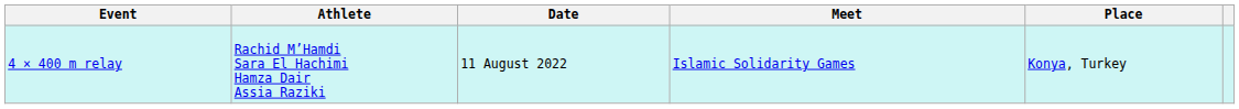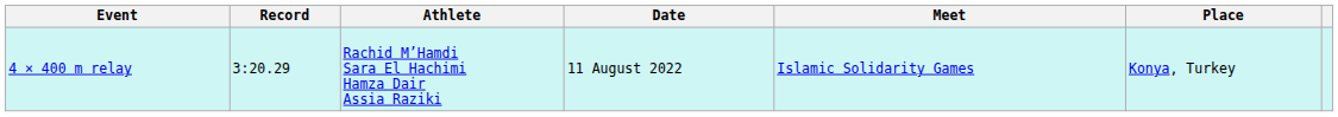+ column: Record | 3:20.29
